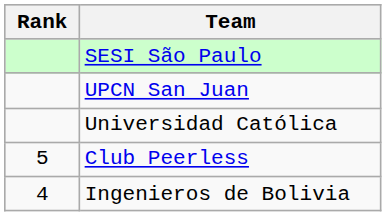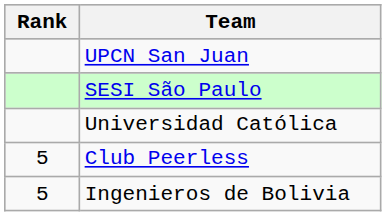rows swapped: SESI São Paulo <-> UPCN San Juan
Ingenieros de Bolivia | Rank: 4 -> 5
